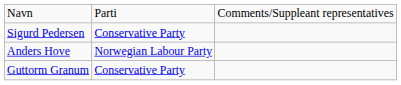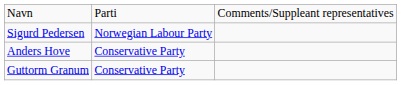Sigurd Pedersen | column 2: Conservative Party -> Norwegian Labour Party
Anders Hove | column 2: Norwegian Labour Party -> Conservative Party
